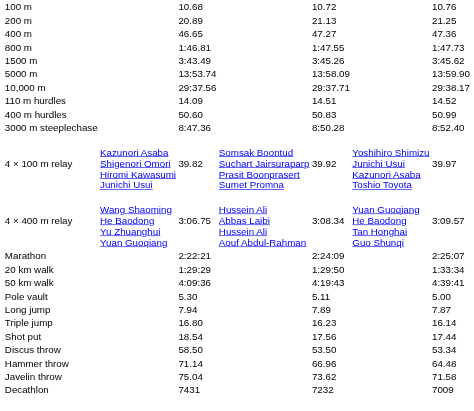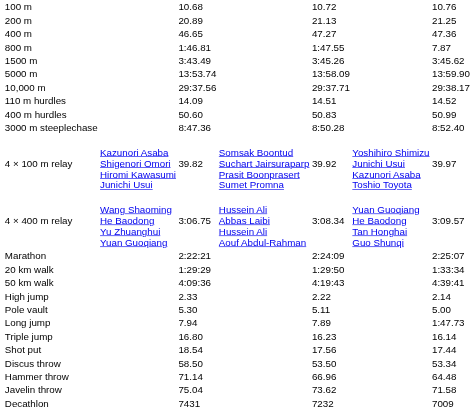800 m | column 7: 1:47.73 -> 7.87
+ row: High jump | 2.33 | 2.22 | 2.14
Long jump | column 7: 7.87 -> 1:47.73
